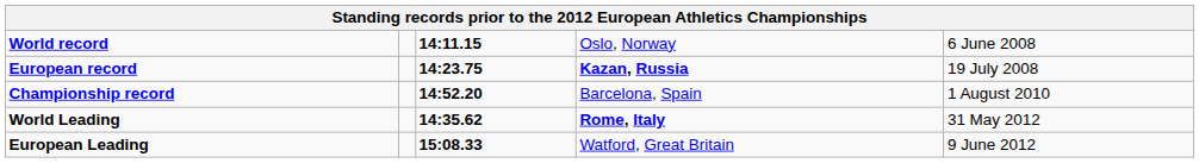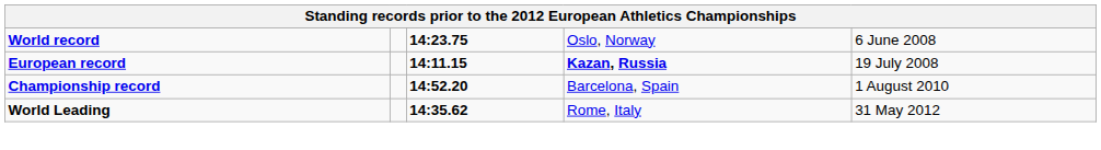World record | column 3: 14:11.15 -> 14:23.75
European record | column 3: 14:23.75 -> 14:11.15
World Leading | column 4: bold -> normal
- row: European Leading | 15:08.33 | Watford, Great Britain | 9 June 2012
